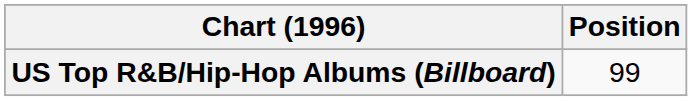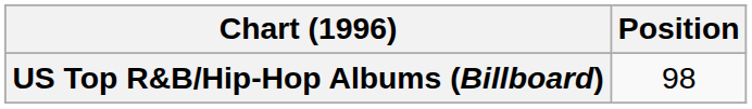US Top R&B/Hip-Hop Albums (Billboard) | Position: 99 -> 98
